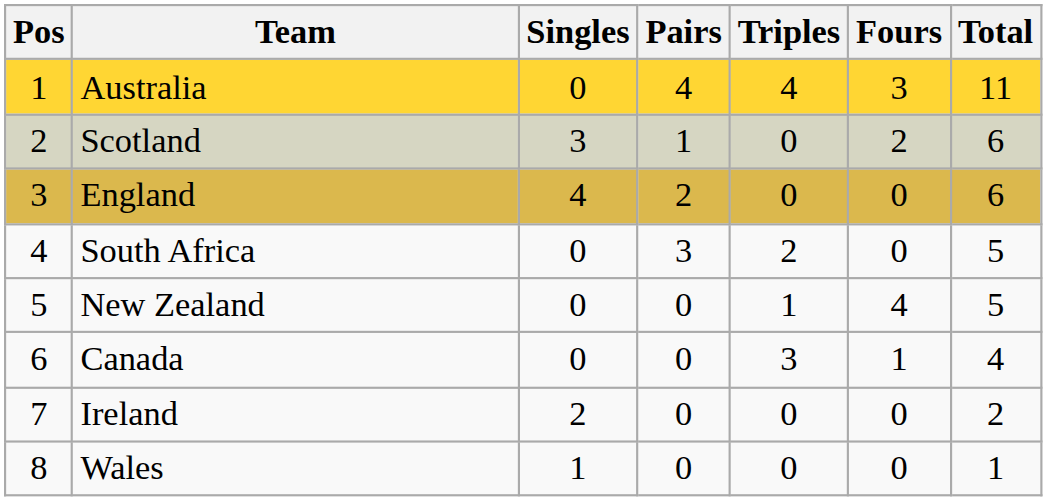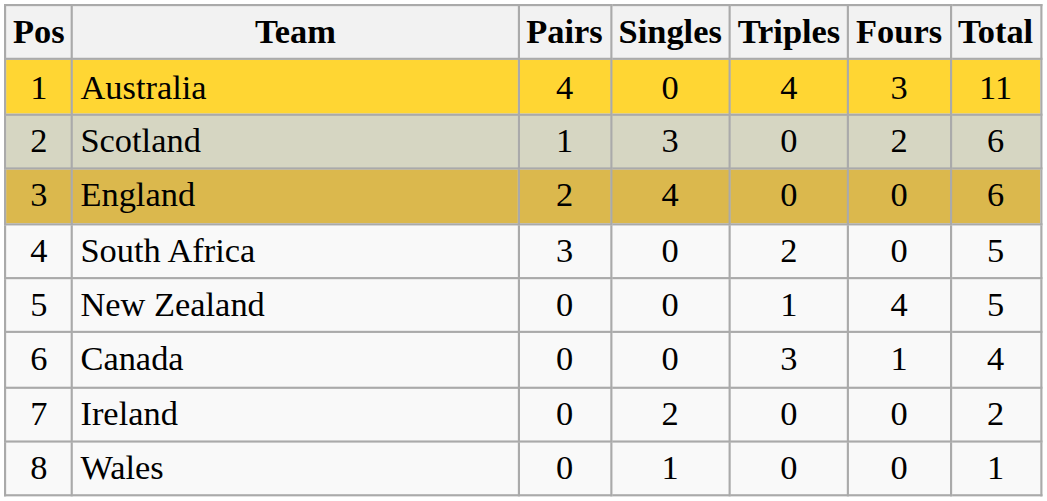columns swapped: Singles <-> Pairs
